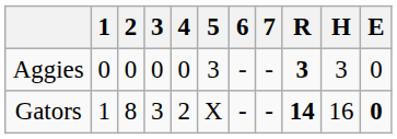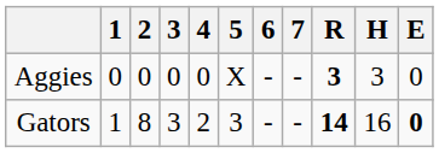Aggies | 5: 3 -> X
Gators | 5: X -> 3
